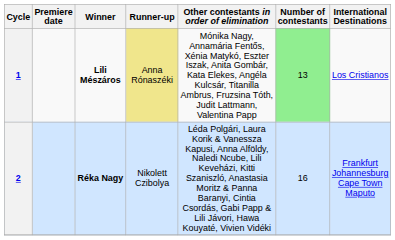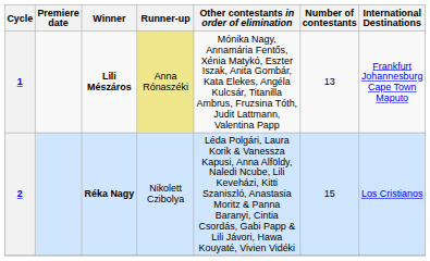1 | Number of contestants: lightgreen background -> no background
1 | International Destinations: Los Cristianos -> Frankfurt Johannesburg Cape Town Maputo
2 | Number of contestants: 16 -> 15
2 | International Destinations: Frankfurt Johannesburg Cape Town Maputo -> Los Cristianos
